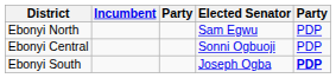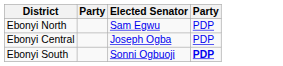- column: Incumbent
Ebonyi Central | Elected Senator: Sonni Ogbuoji -> Joseph Ogba
Ebonyi South | Elected Senator: Joseph Ogba -> Sonni Ogbuoji
